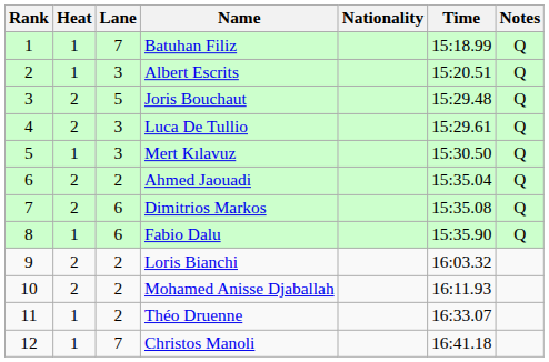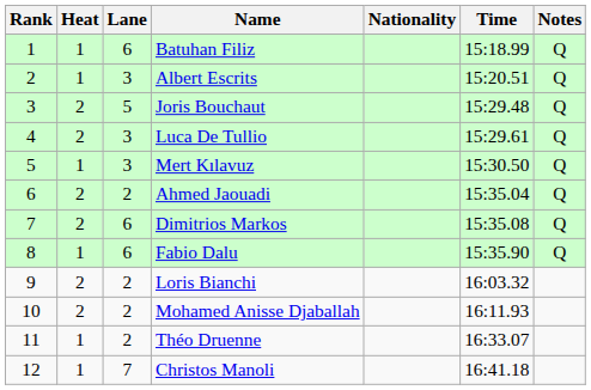Batuhan Filiz | Lane: 7 -> 6
